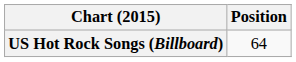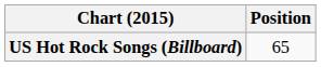US Hot Rock Songs (Billboard) | Position: 64 -> 65
